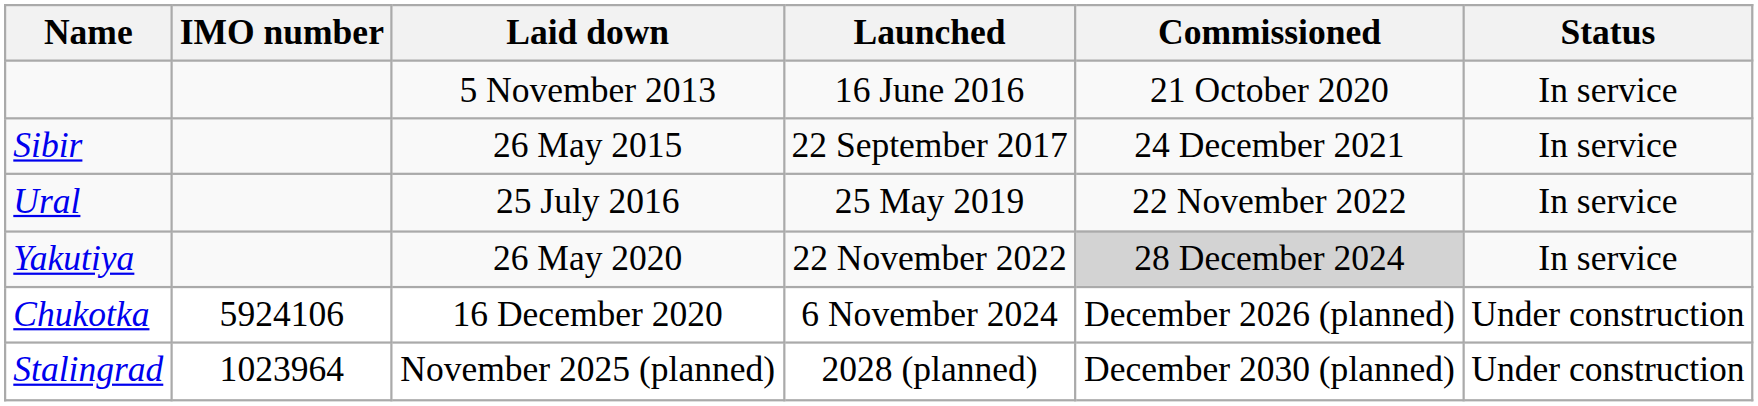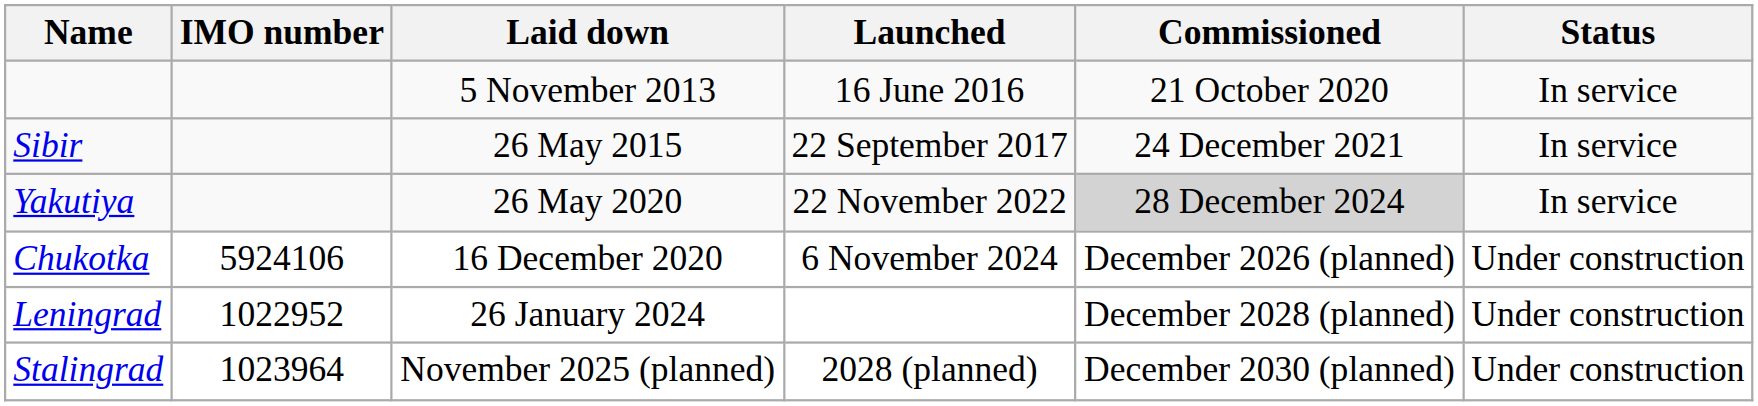- row: Ural | 25 July 2016 | 25 May 2019 | 22 November 2022 | In service
+ row: Leningrad | 1022952 | 26 January 2024 | December 2028 (planned) | Under construction
